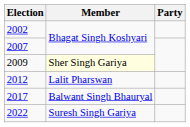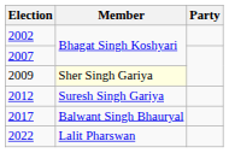2012 | Member: Lalit Pharswan -> Suresh Singh Gariya
2022 | Member: Suresh Singh Gariya -> Lalit Pharswan
